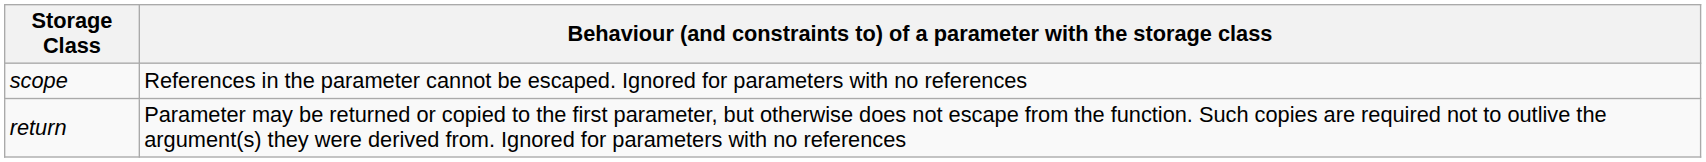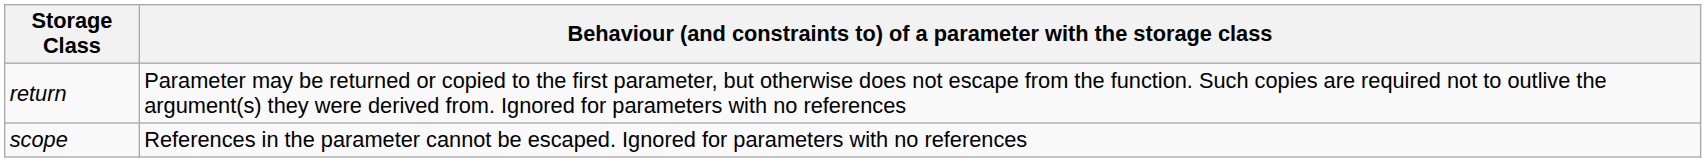rows swapped: scope <-> return
